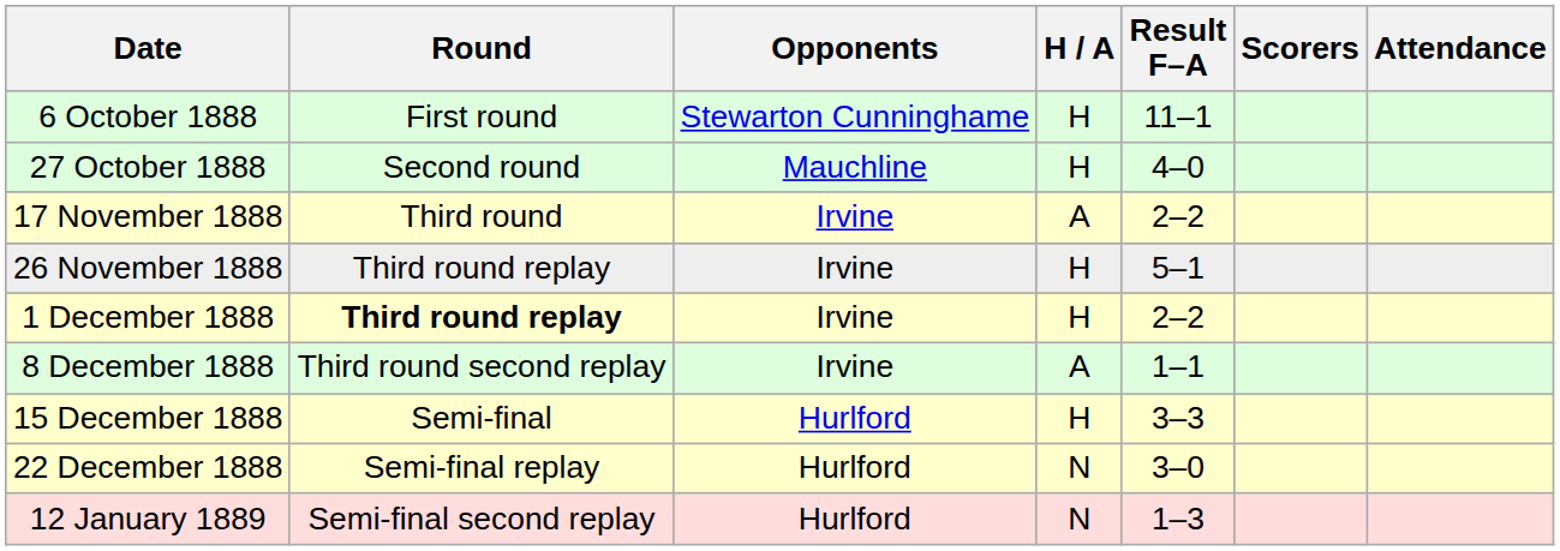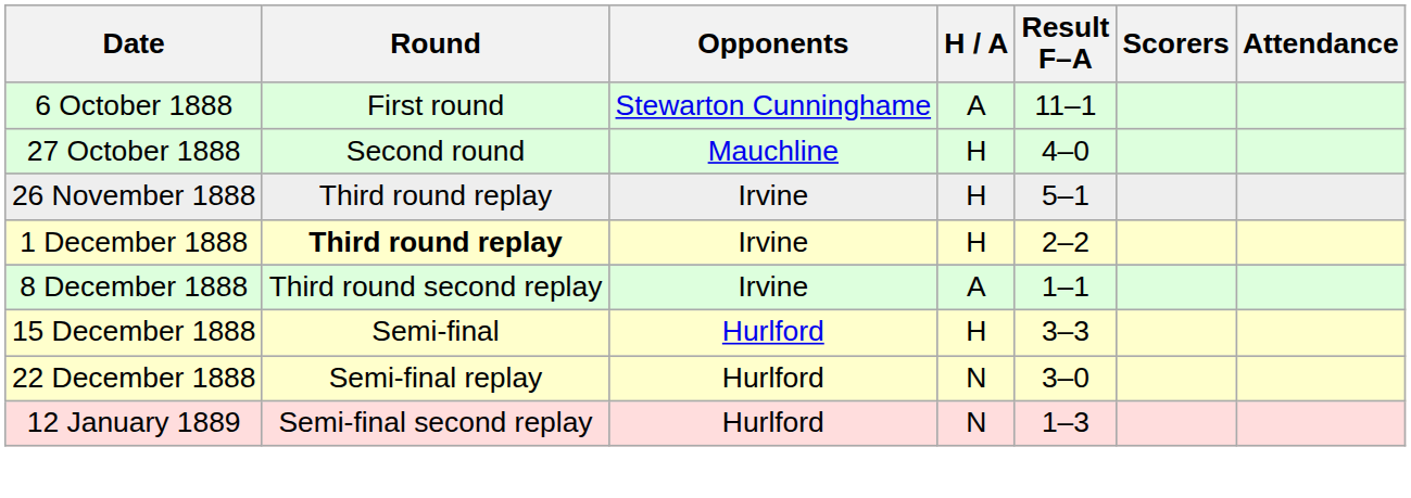6 October 1888 | H / A: H -> A
- row: 17 November 1888 | Third round | Irvine | A | 2–2
